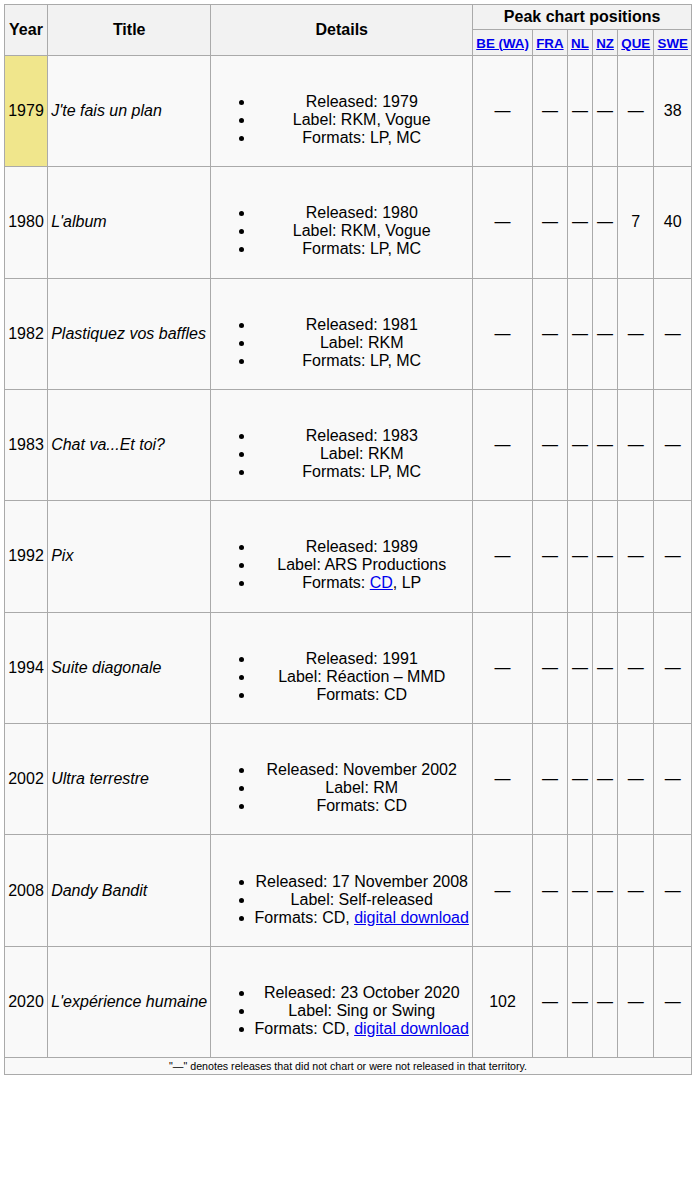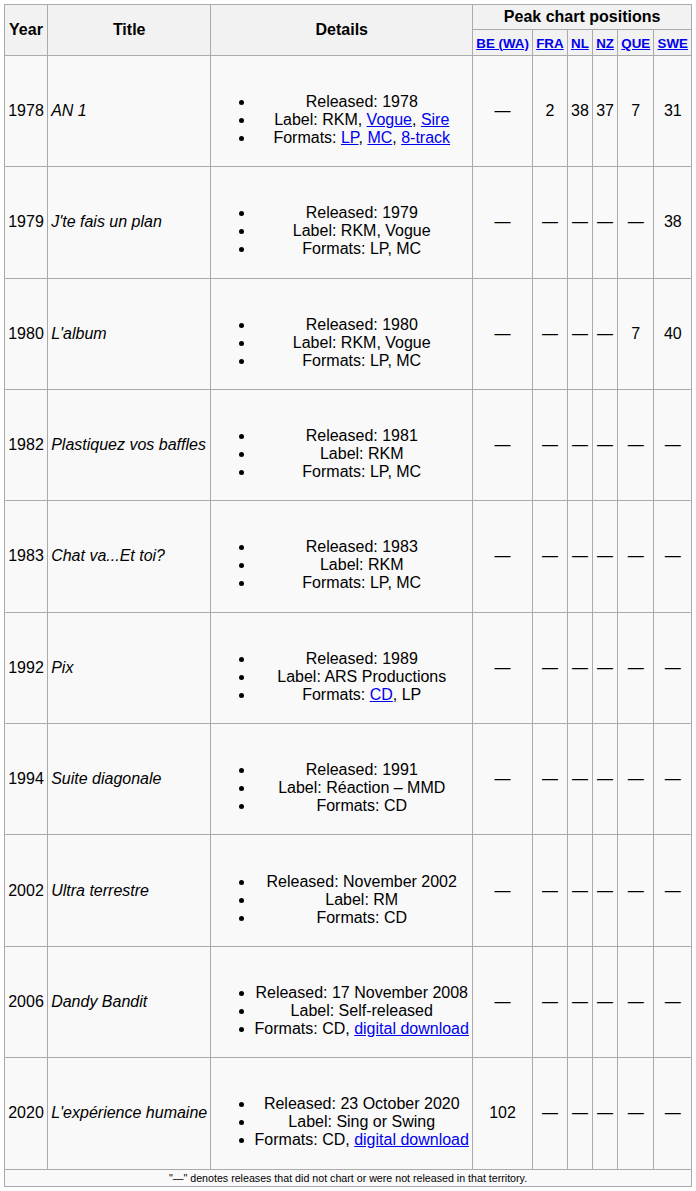+ row: 1978 | AN 1 | Released: 1978 Label: RKM, Vogue, Sire Formats: LP, MC, 8-track | — | 2 | 38 | 37 | 7 | 31
J'te fais un plan | Year: khaki background -> no background
Dandy Bandit | Year: 2008 -> 2006
